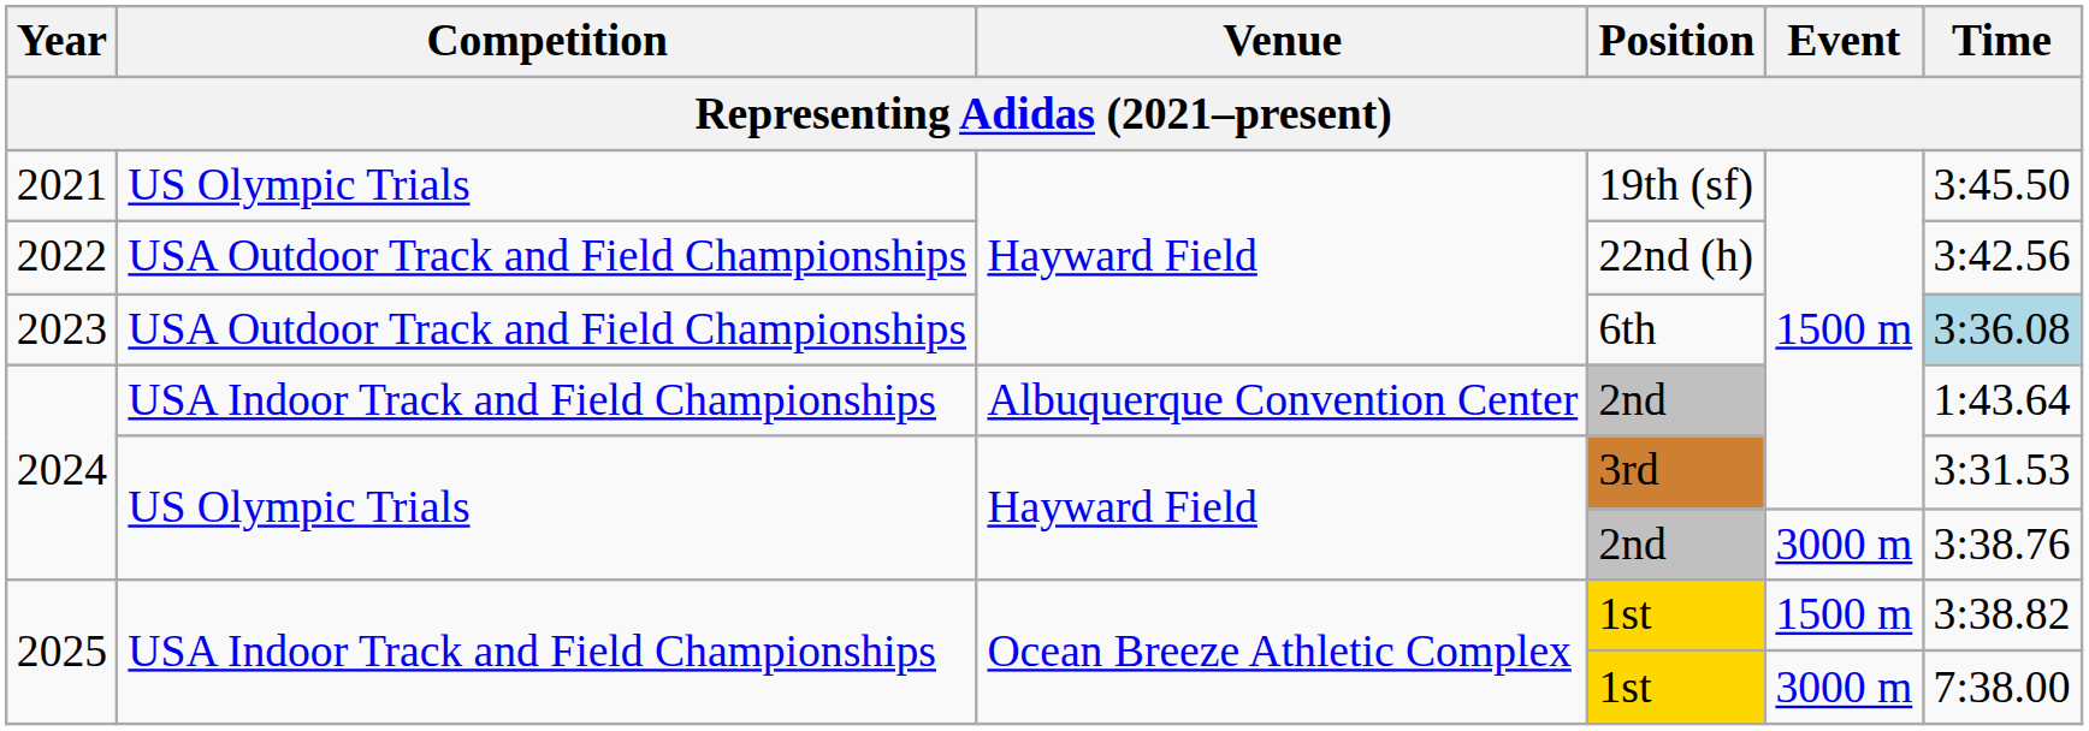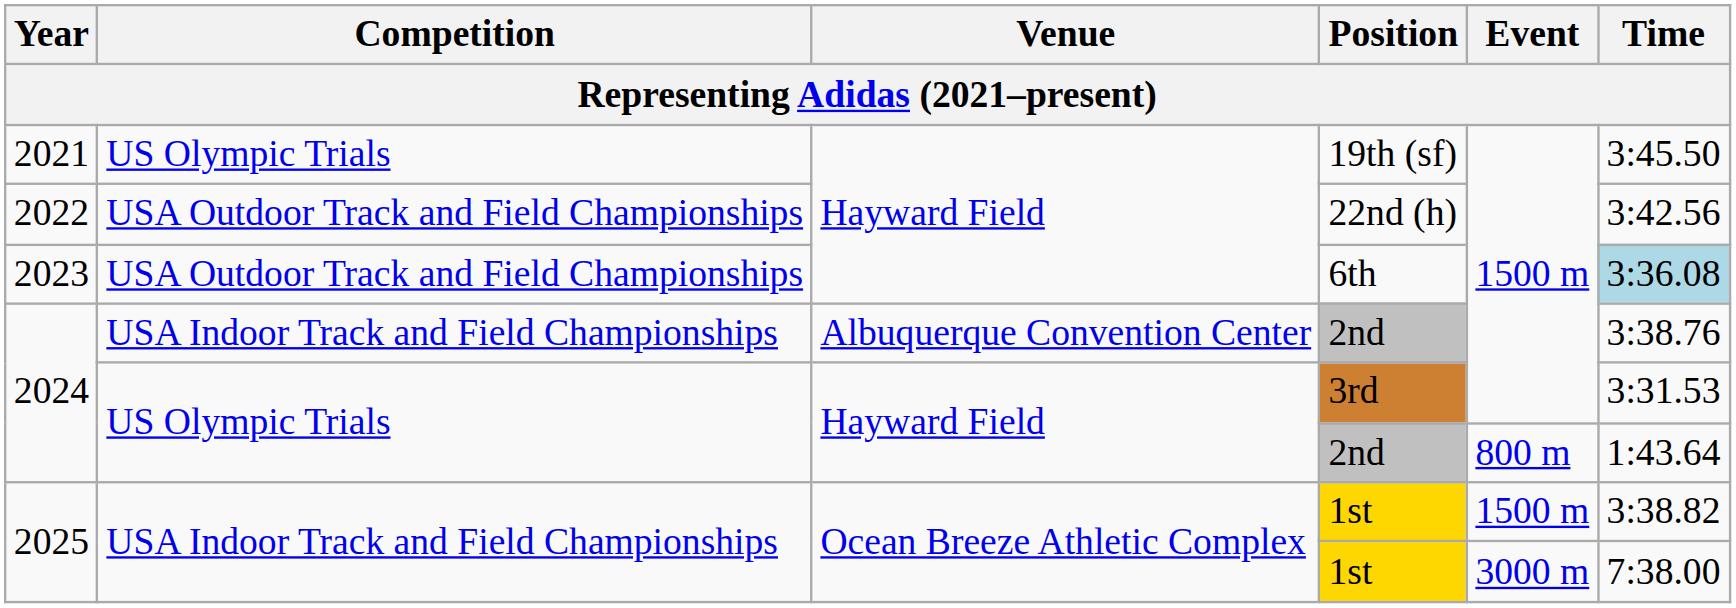USA Indoor Track and Field Championships / 2nd | Time: 1:43.64 -> 3:38.76
US Olympic Trials / 2nd | Event: 3000 m -> 800 m
US Olympic Trials / 2nd | Time: 3:38.76 -> 1:43.64
